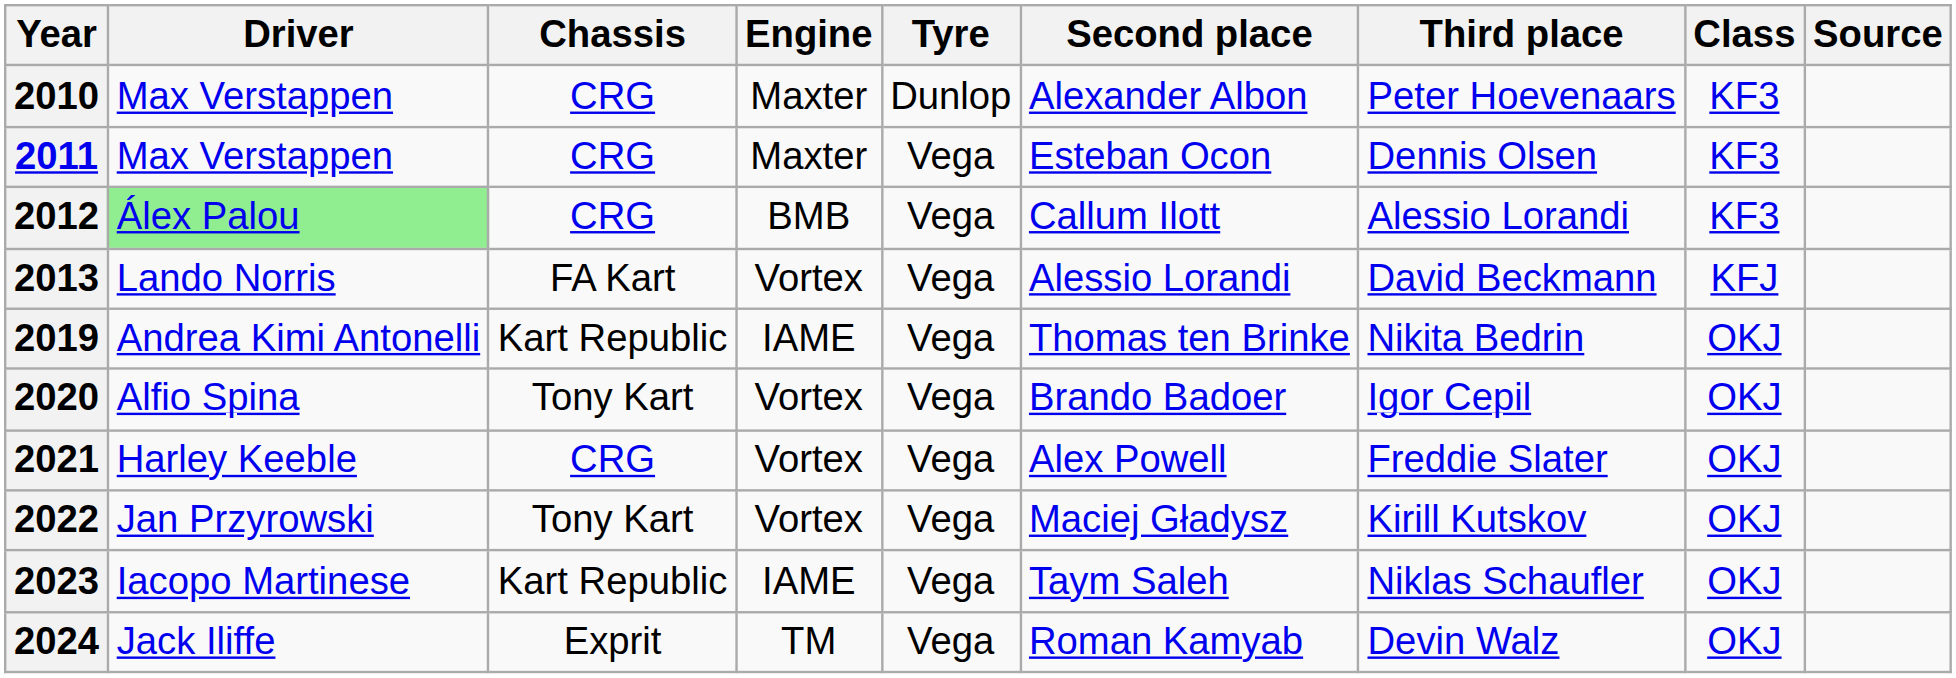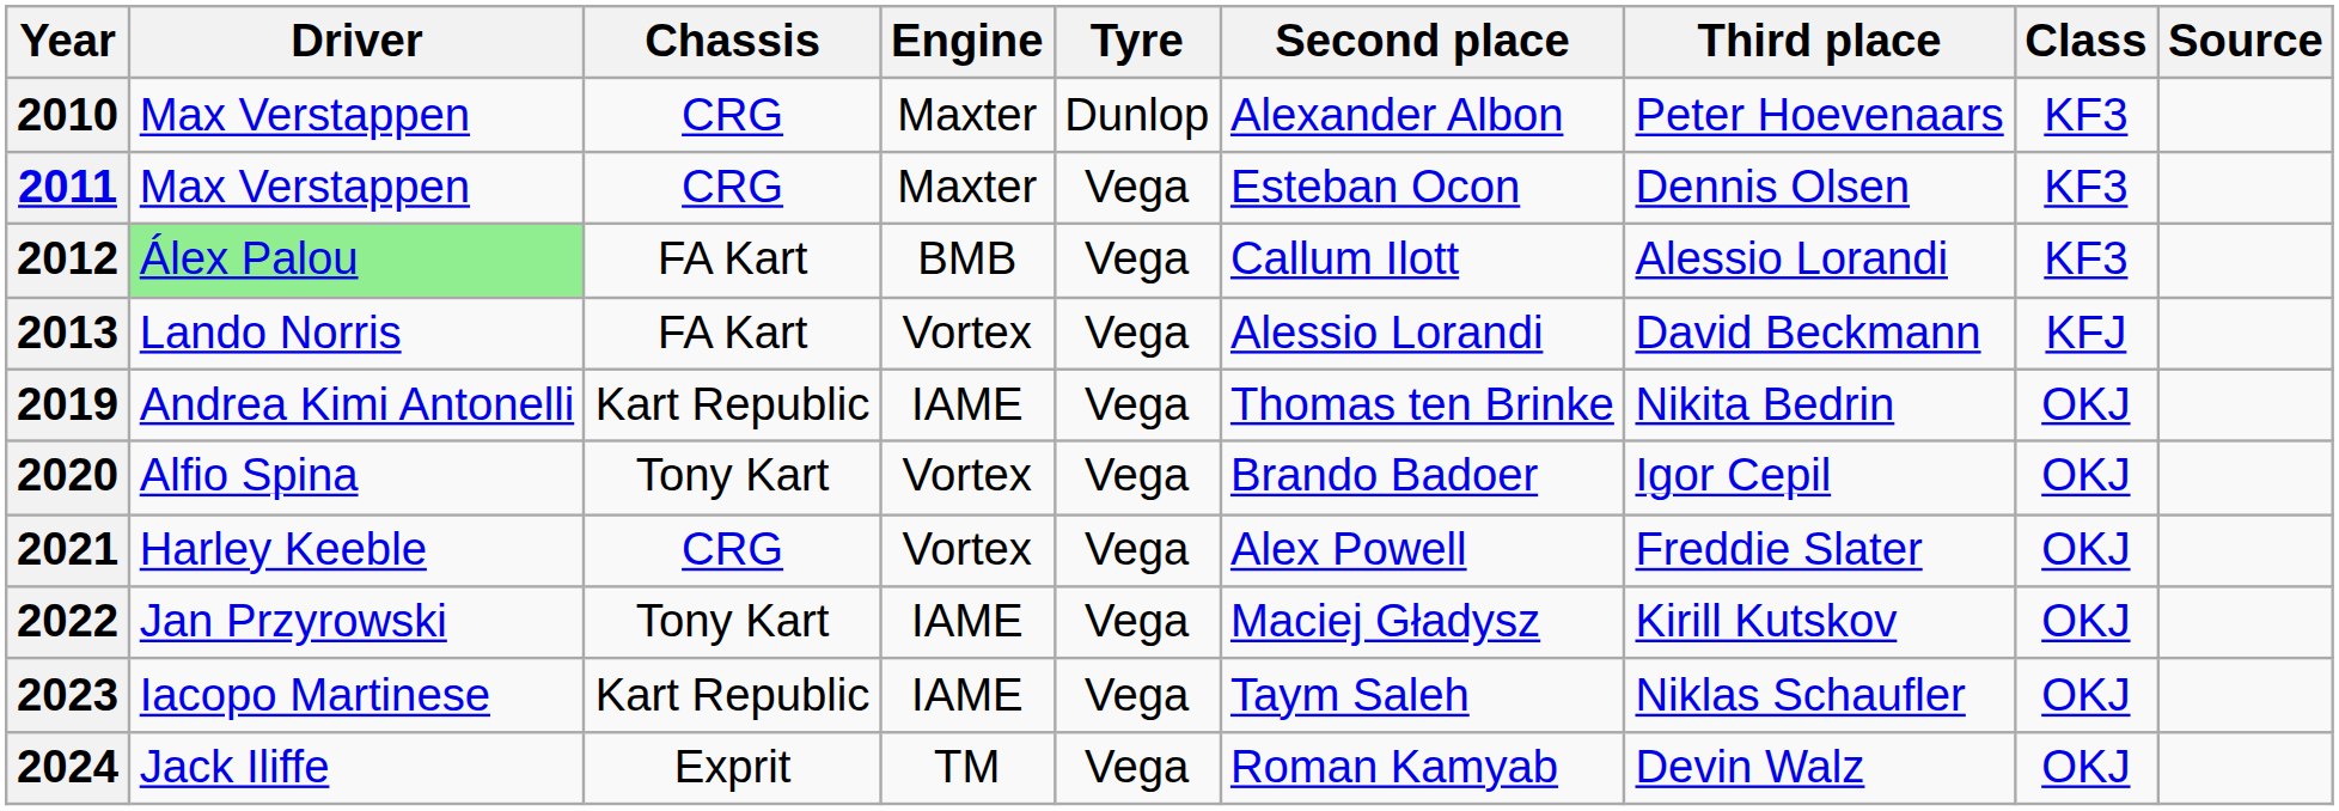2012 | Chassis: CRG -> FA Kart
2022 | Engine: Vortex -> IAME
